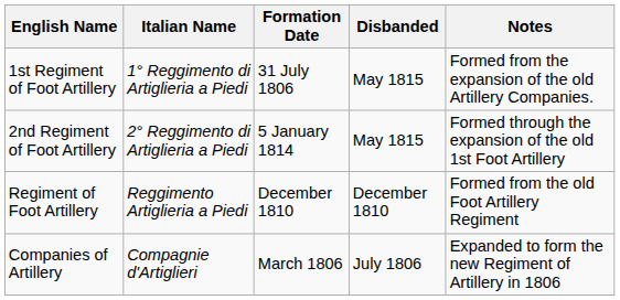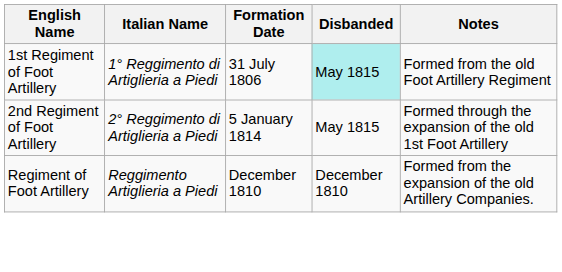1st Regiment of Foot Artillery | Disbanded: no background -> paleturquoise background
1st Regiment of Foot Artillery | Notes: Formed from the expansion of the old Artillery Companies. -> Formed from the old Foot Artillery Regiment
Regiment of Foot Artillery | Notes: Formed from the old Foot Artillery Regiment -> Formed from the expansion of the old Artillery Companies.
- row: Companies of Artillery | Compagnie d'Artiglieri | March 1806 | July 1806 | Expanded to form the new Regiment of Artillery in 1806
